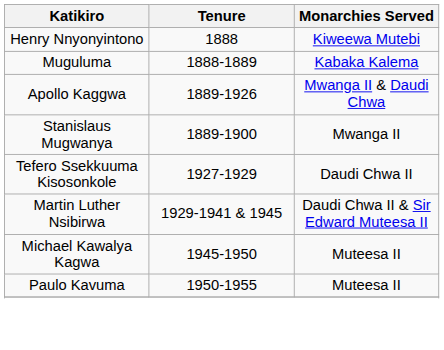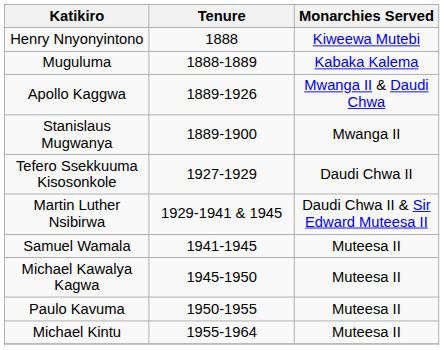+ row: Samuel Wamala | 1941-1945 | Muteesa II
+ row: Michael Kintu | 1955-1964 | Muteesa II
